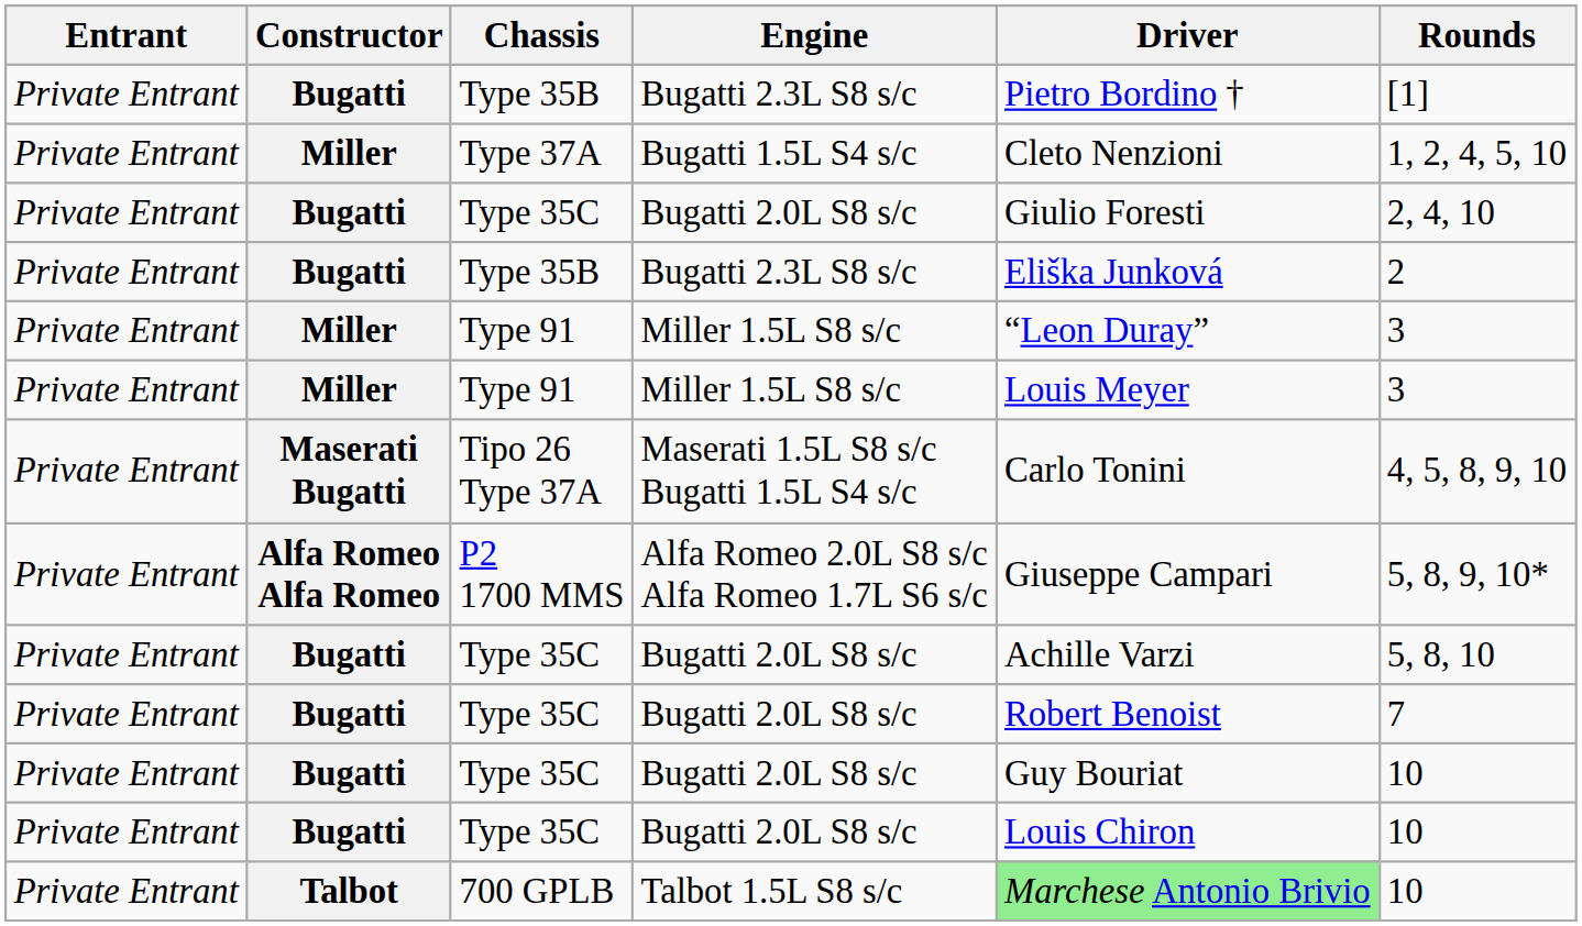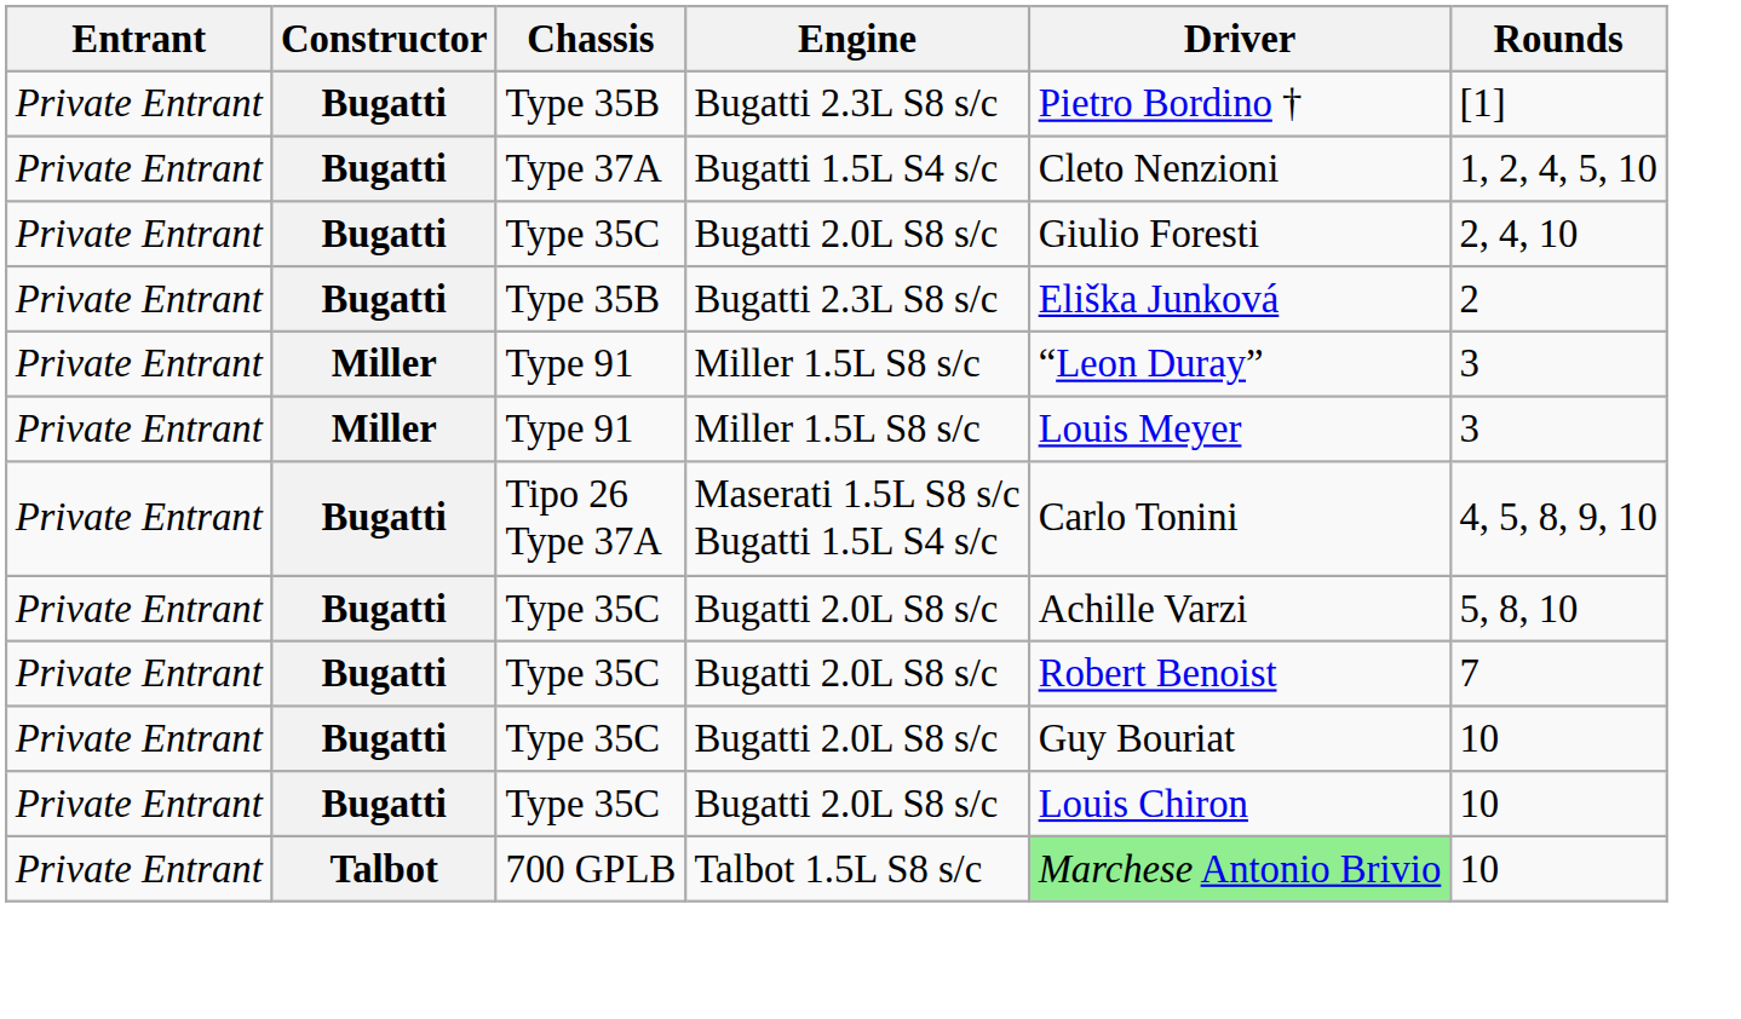Type 37A | Constructor: Miller -> Bugatti
Tipo 26 Type 37A | Constructor: Maserati Bugatti -> Bugatti
- row: Private Entrant | Alfa Romeo Alfa Romeo | P2 1700 MMS | Alfa Romeo 2.0L S8 s/c Alfa Romeo 1.7L S6 s/c | Giuseppe Campari | 5, 8, 9, 10*
